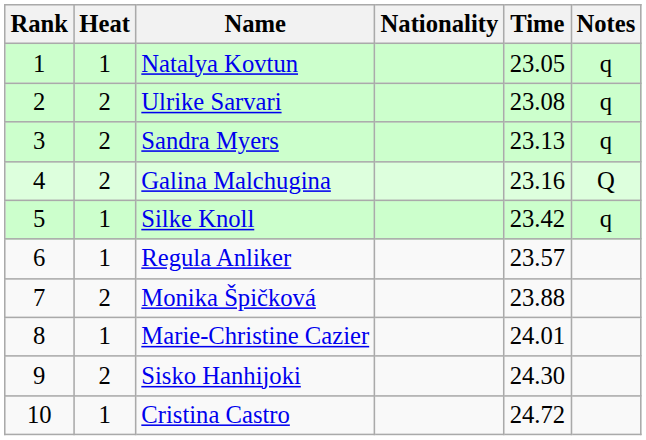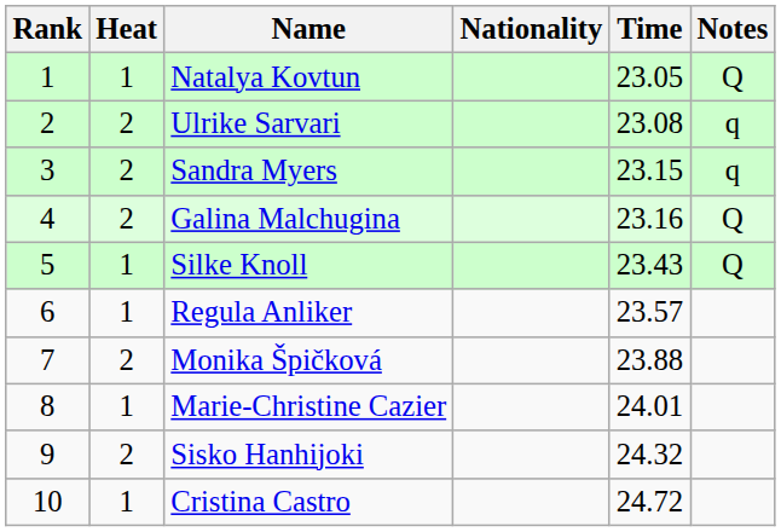Natalya Kovtun | Notes: q -> Q
Sandra Myers | Time: 23.13 -> 23.15
Silke Knoll | Time: 23.42 -> 23.43
Silke Knoll | Notes: q -> Q
Sisko Hanhijoki | Time: 24.30 -> 24.32
